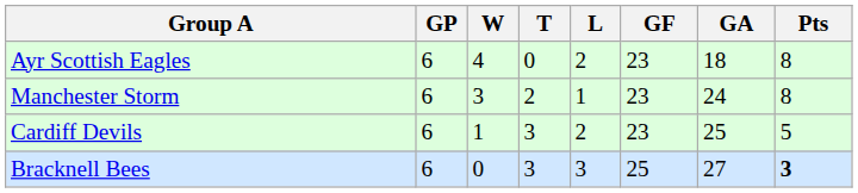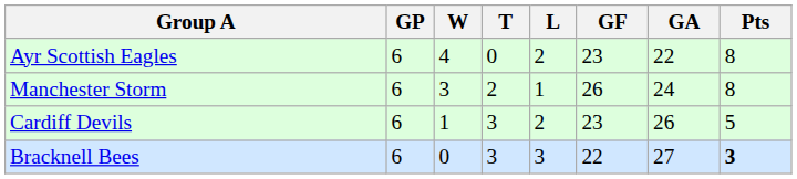Ayr Scottish Eagles | GA: 18 -> 22
Manchester Storm | GF: 23 -> 26
Cardiff Devils | GA: 25 -> 26
Bracknell Bees | GF: 25 -> 22
